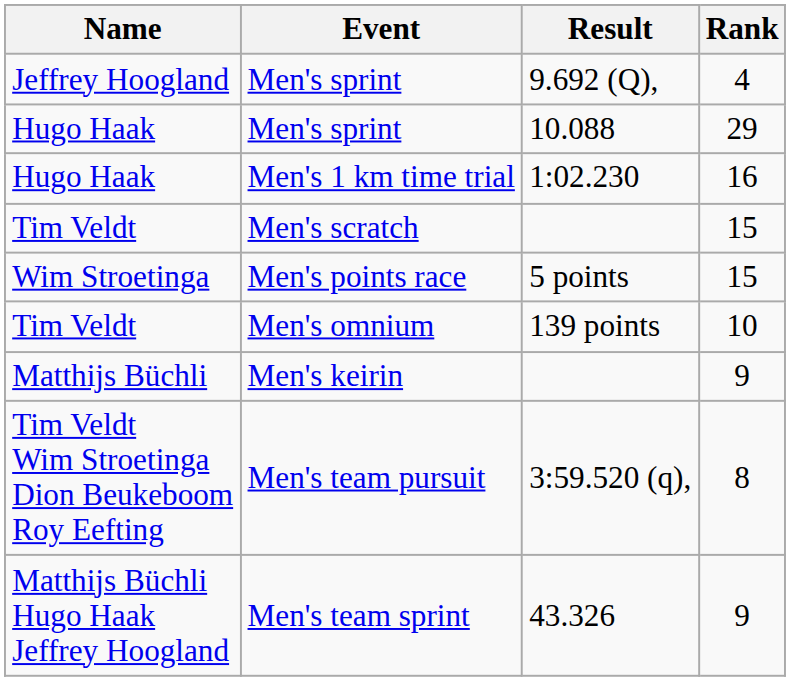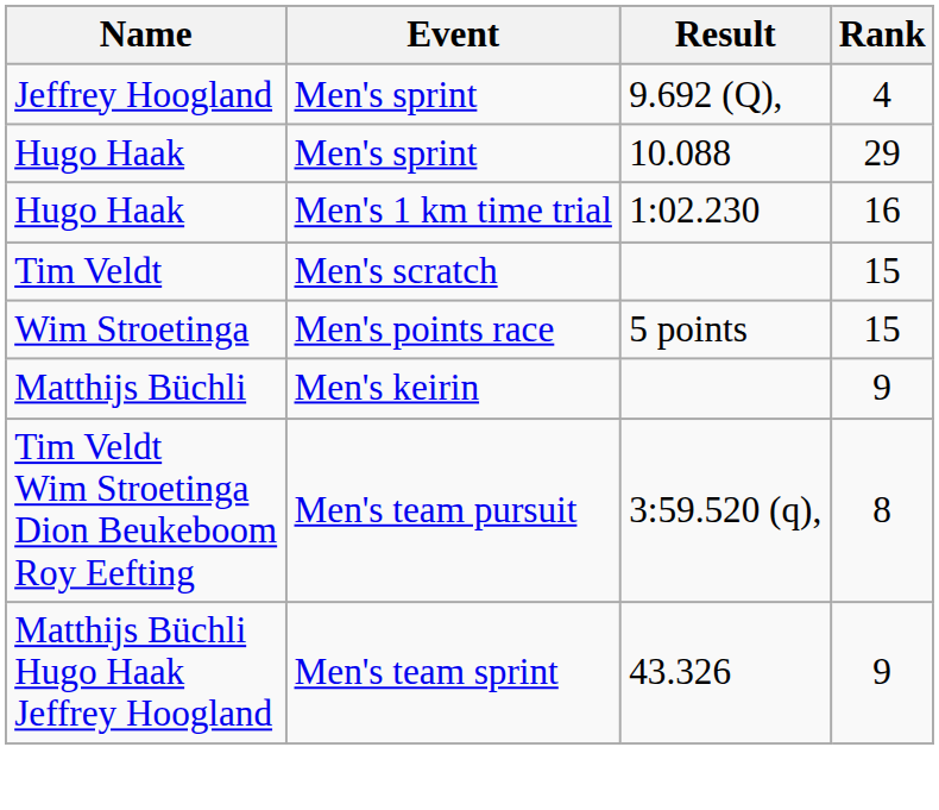- row: Tim Veldt | Men's omnium | 139 points | 10
